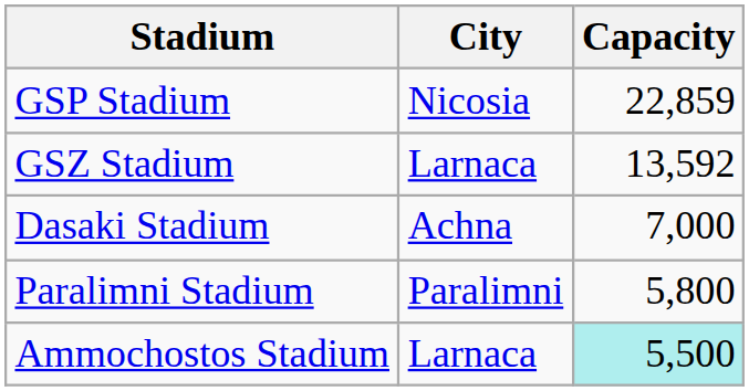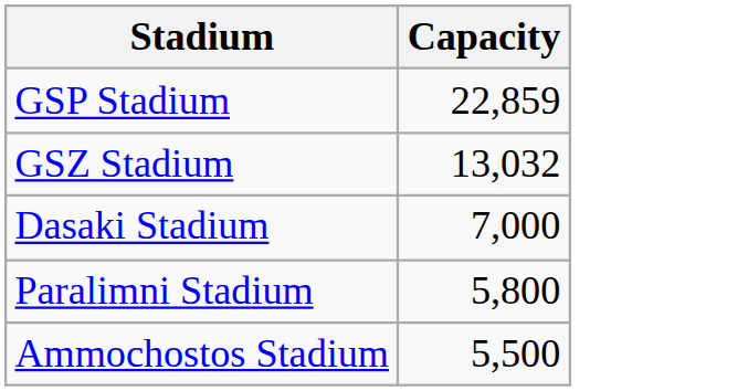- column: City | Nicosia | Larnaca | Achna | Paralimni | Larnaca
GSZ Stadium | Capacity: 13,592 -> 13,032
Ammochostos Stadium | Capacity: paleturquoise background -> no background
